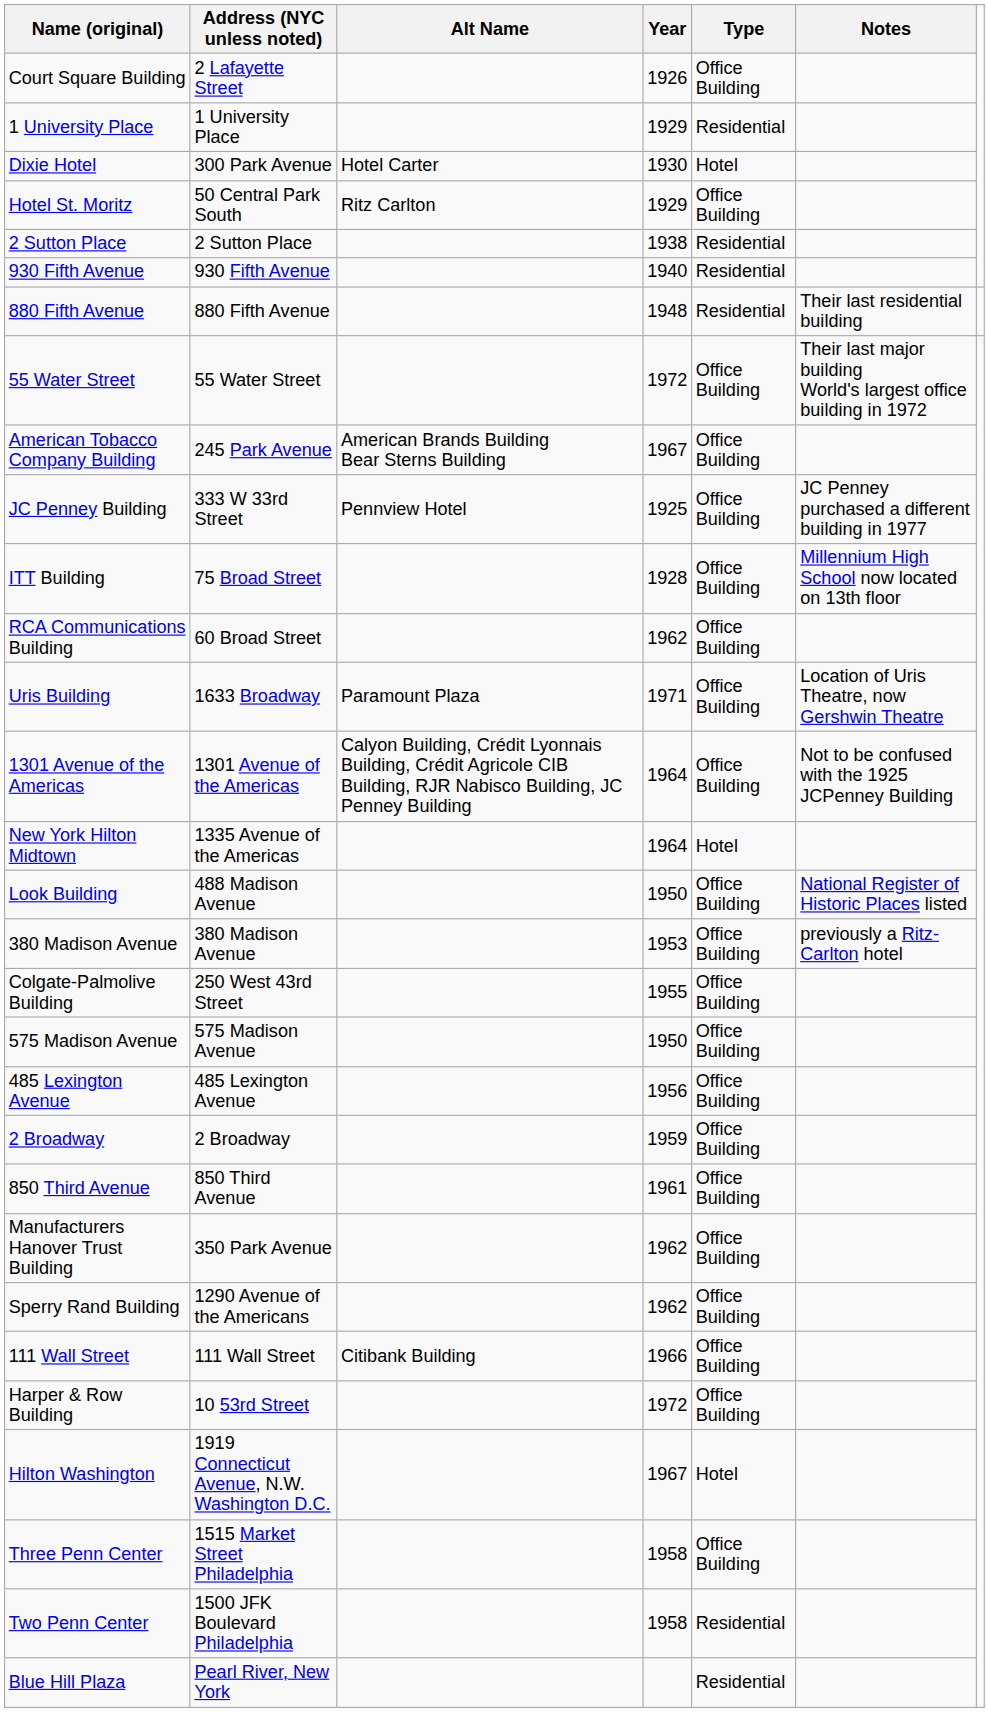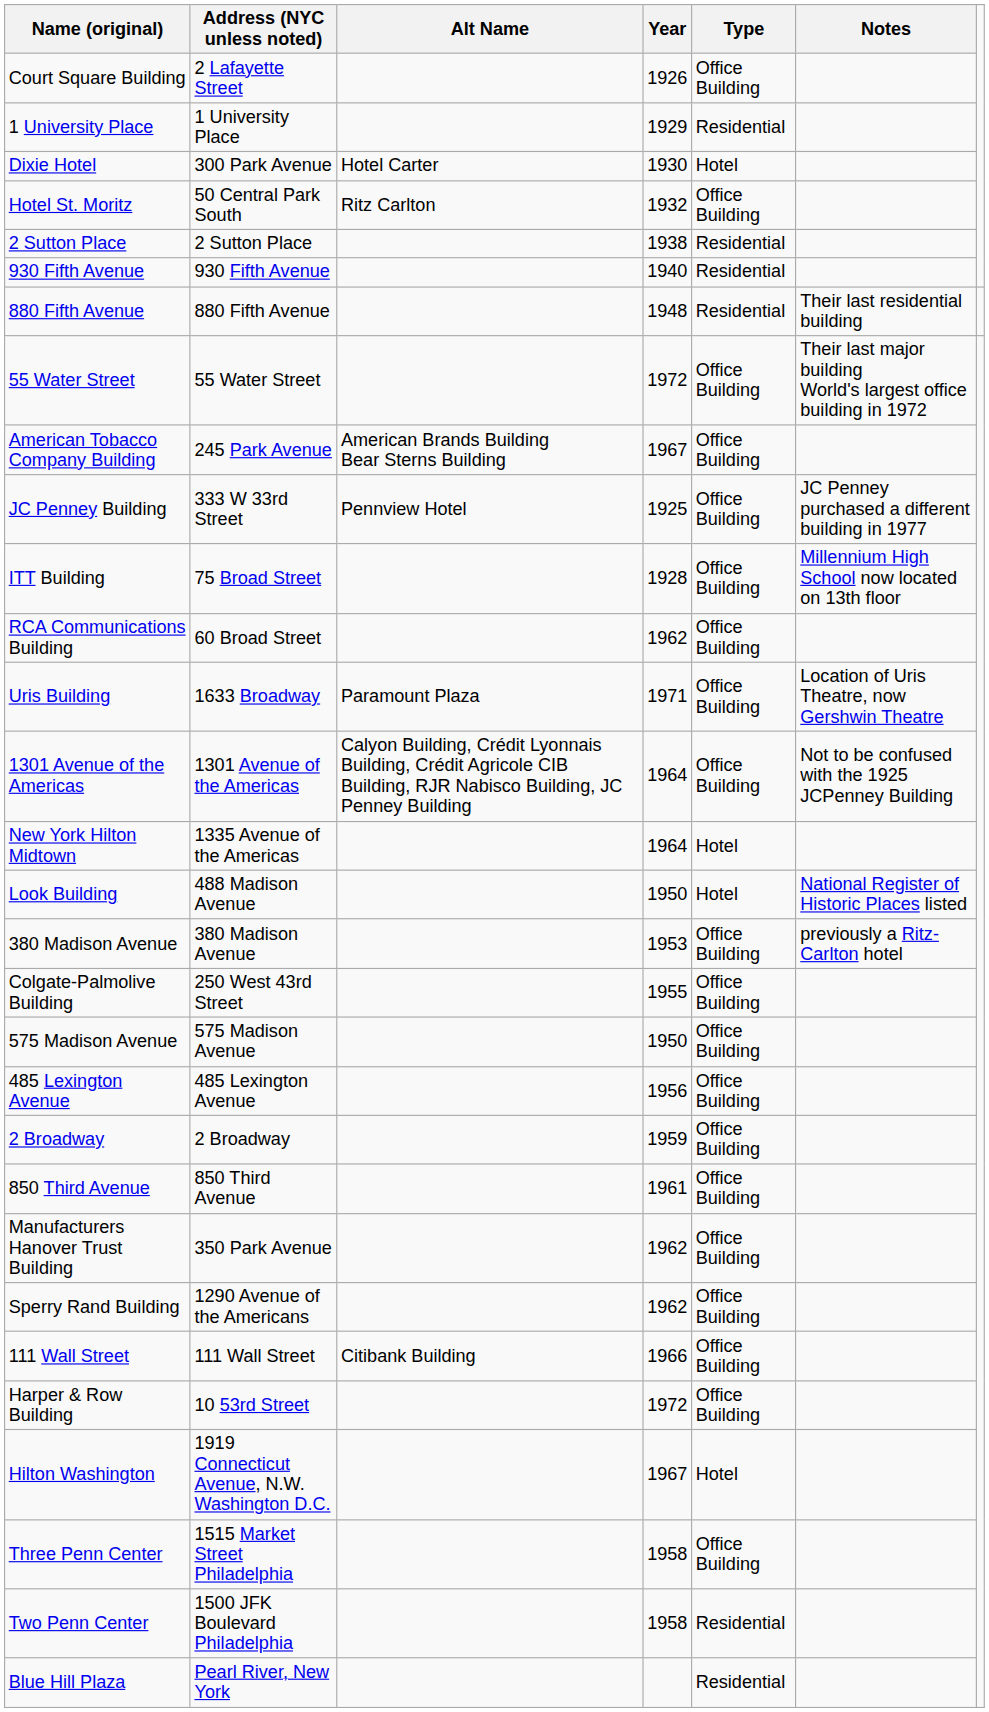Hotel St. Moritz | Year: 1929 -> 1932
Look Building | Type: Office Building -> Hotel
